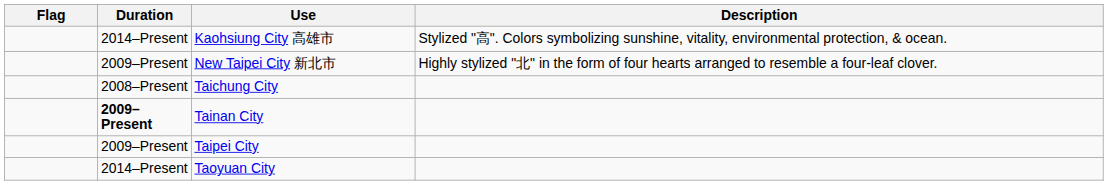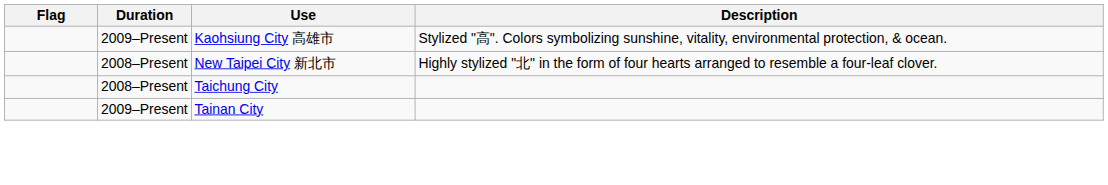Kaohsiung City 高雄市 | Duration: 2014–Present -> 2009–Present
New Taipei City 新北市 | Duration: 2009–Present -> 2008–Present
Tainan City | Duration: bold -> normal
- row: 2009–Present | Taipei City
- row: 2014–Present | Taoyuan City
